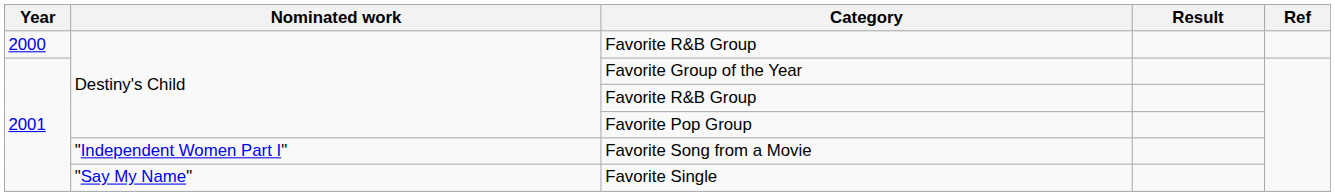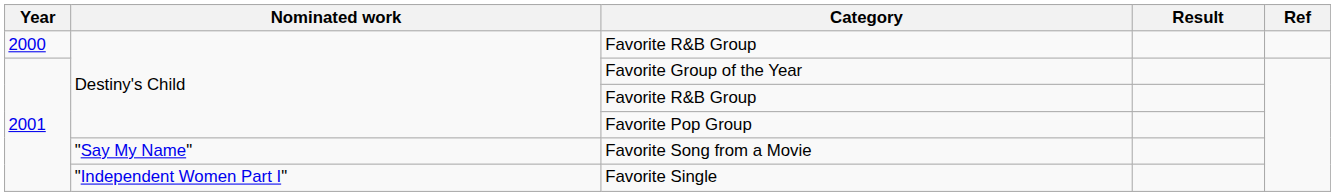Favorite Song from a Movie | Nominated work: "Independent Women Part I" -> "Say My Name"
Favorite Single | Nominated work: "Say My Name" -> "Independent Women Part I"
